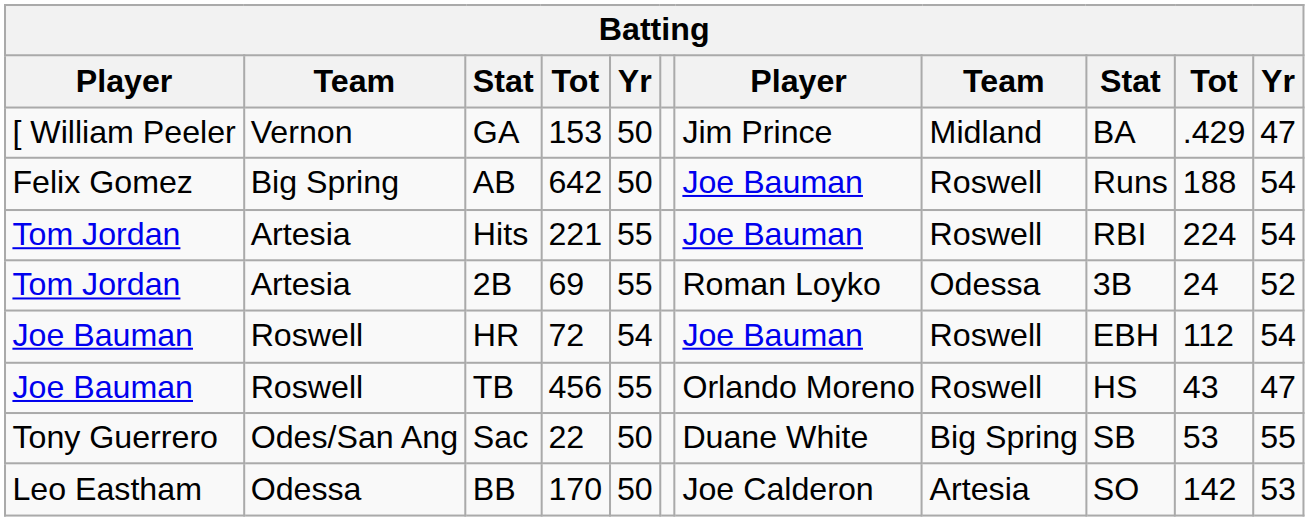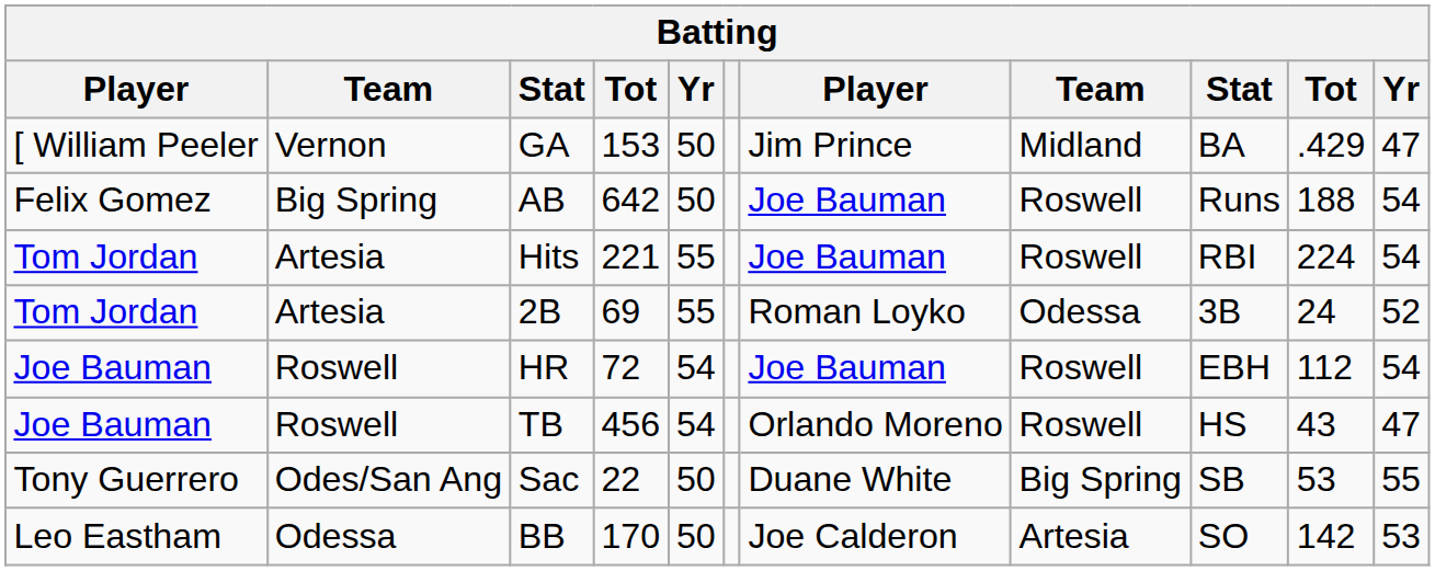TB | column 5: 55 -> 54
